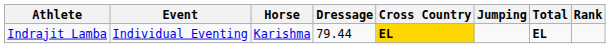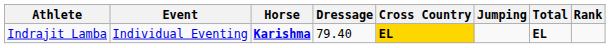Indrajit Lamba | Horse: normal -> bold
Indrajit Lamba | Dressage: 79.44 -> 79.40
